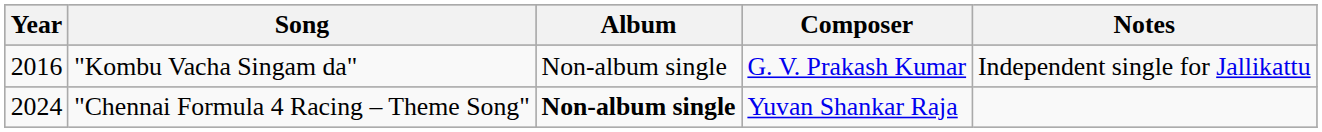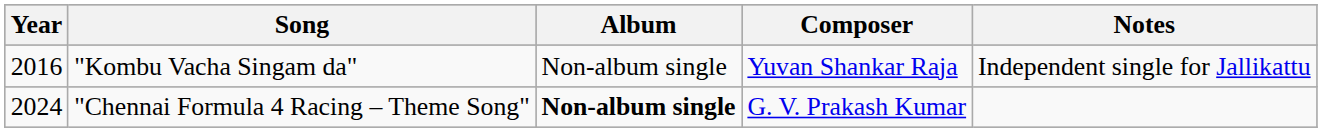"Kombu Vacha Singam da" | Composer: G. V. Prakash Kumar -> Yuvan Shankar Raja
"Chennai Formula 4 Racing – Theme Song" | Composer: Yuvan Shankar Raja -> G. V. Prakash Kumar
